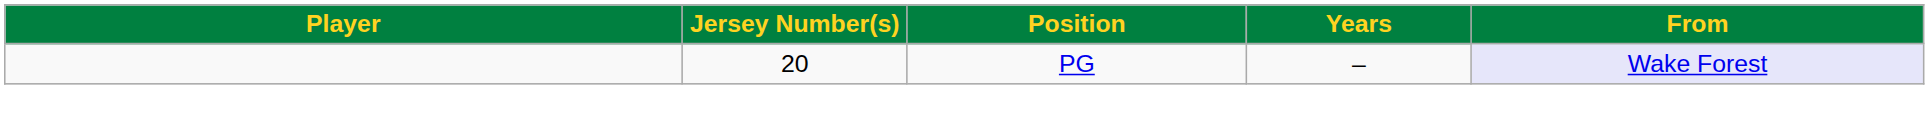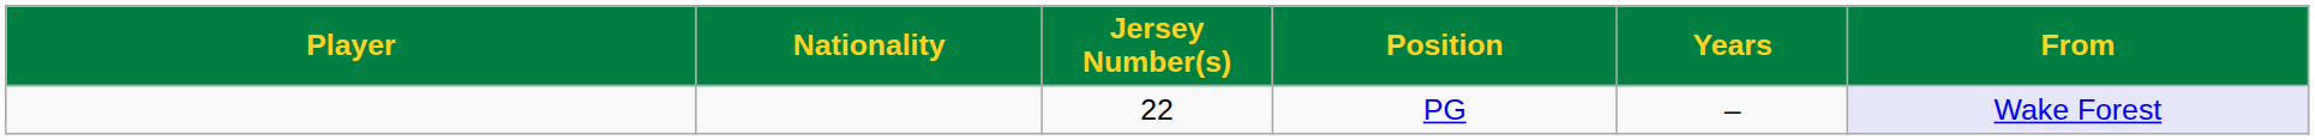+ column: Nationality
PG | Jersey Number(s): 20 -> 22
